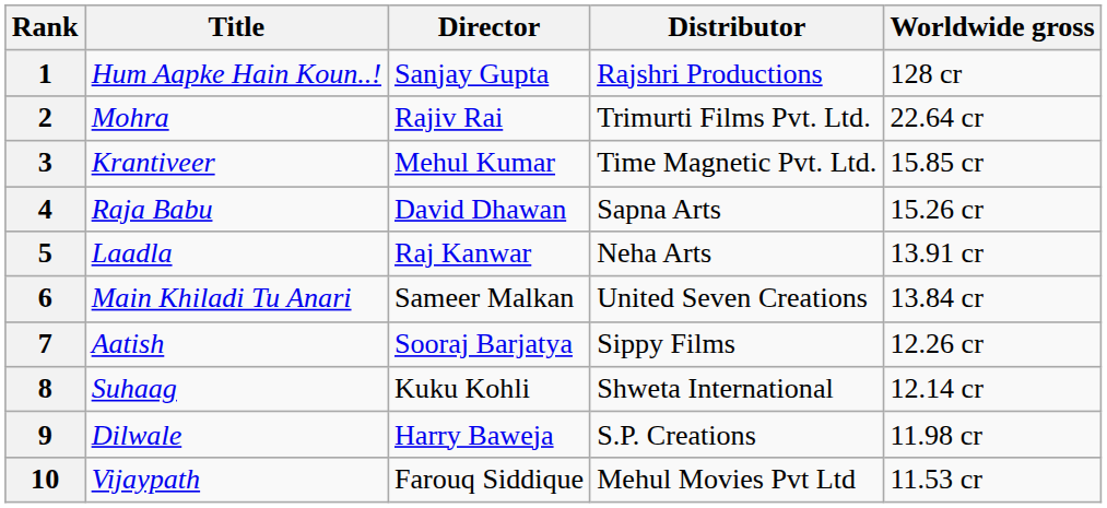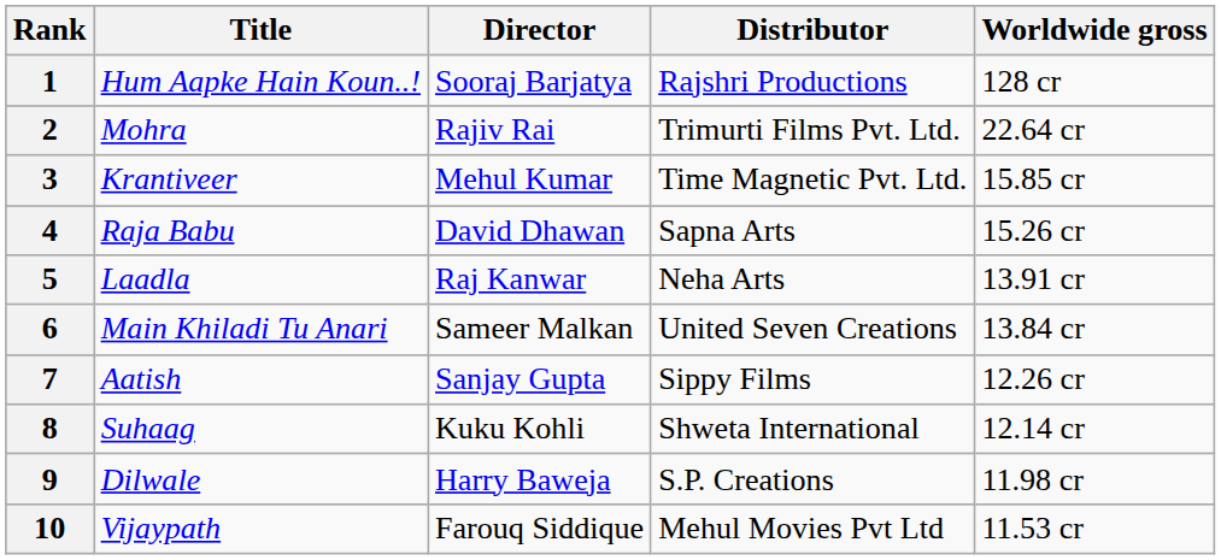1 | Director: Sanjay Gupta -> Sooraj Barjatya
7 | Director: Sooraj Barjatya -> Sanjay Gupta
